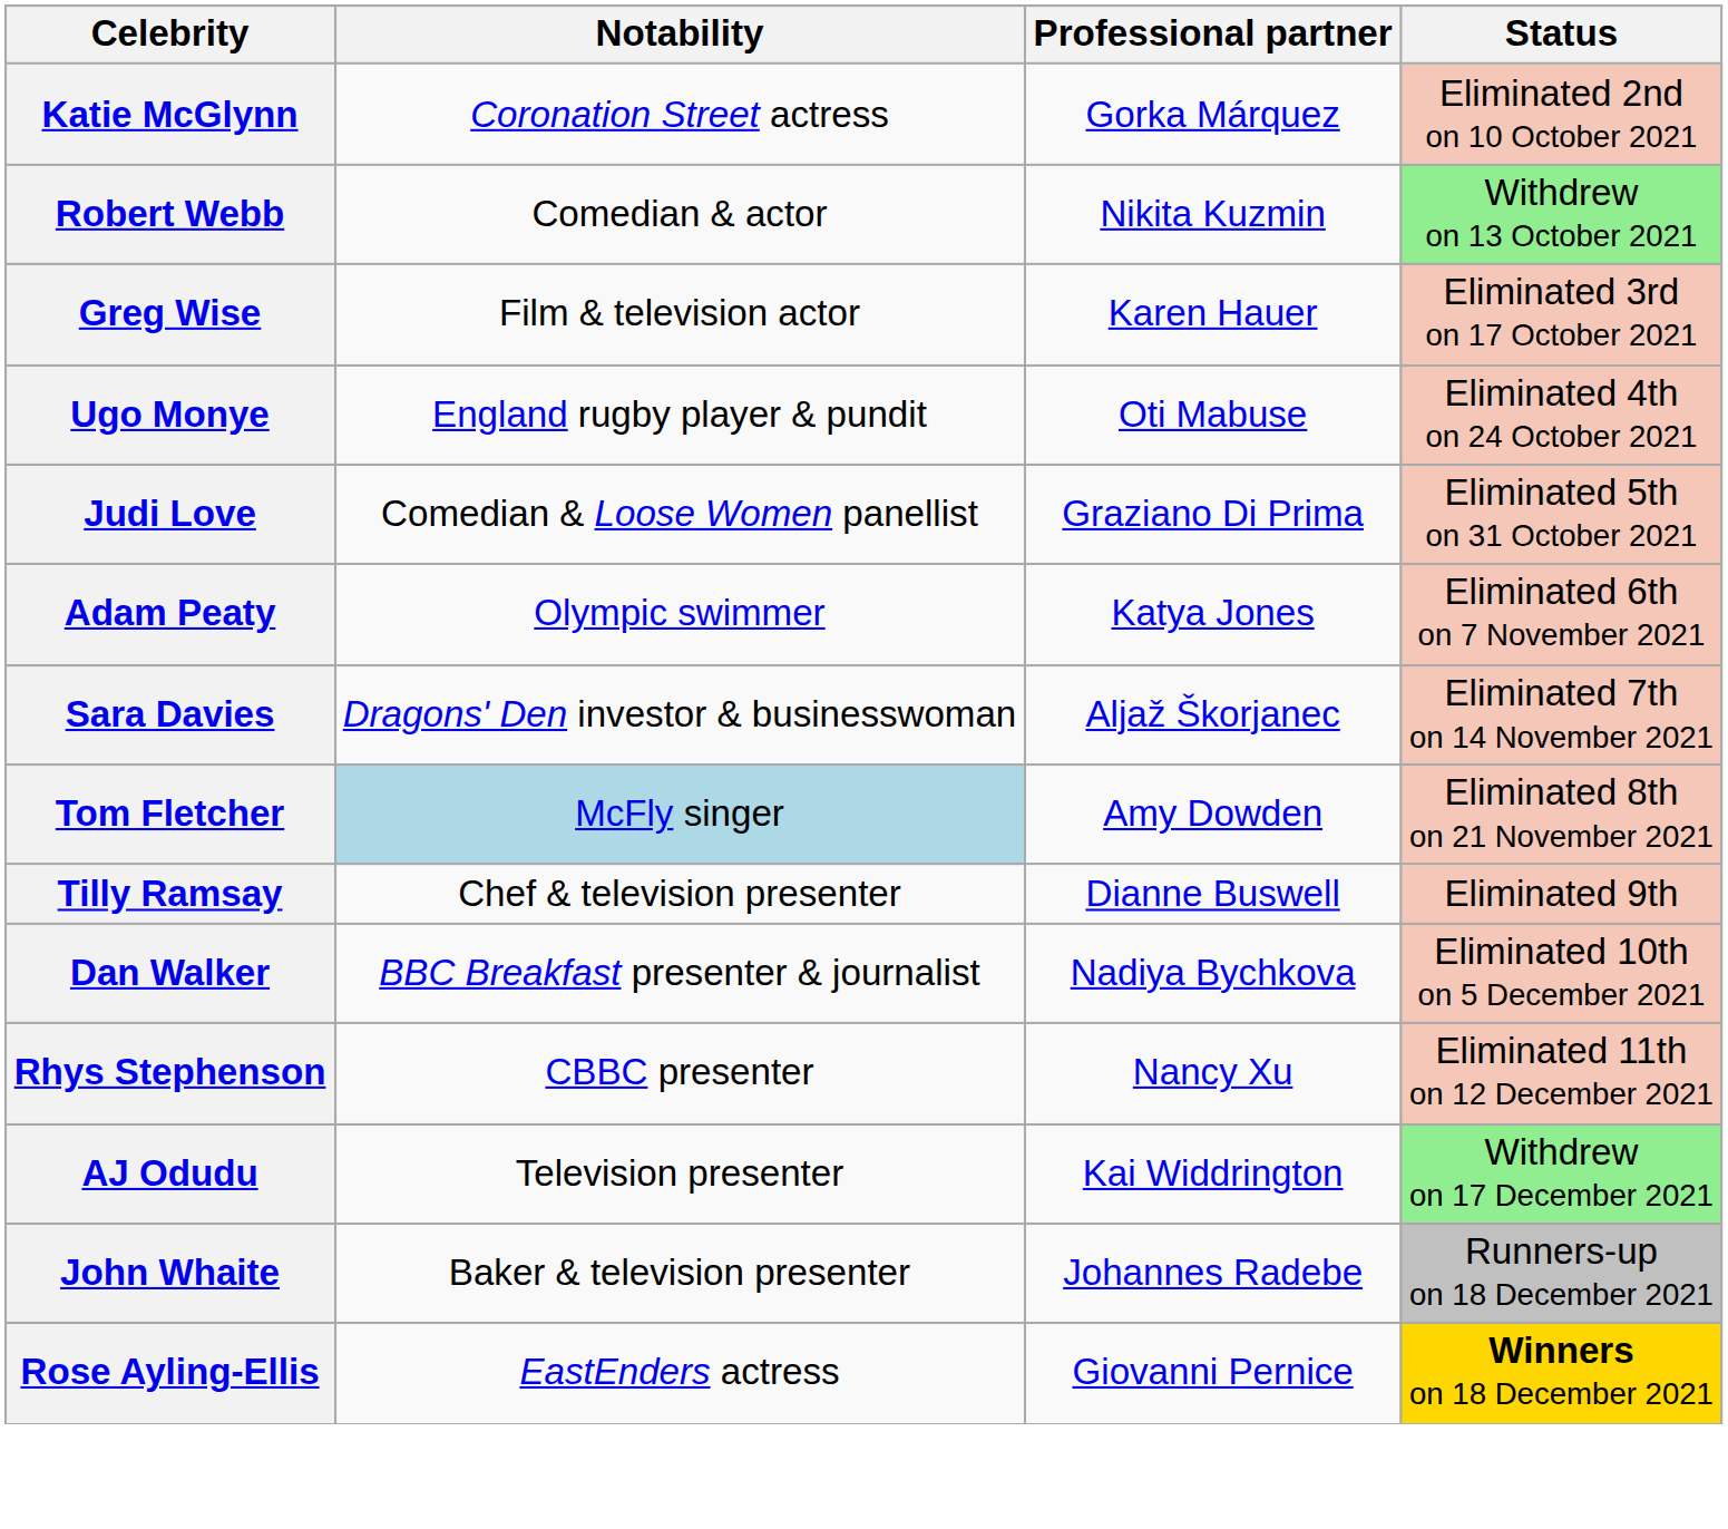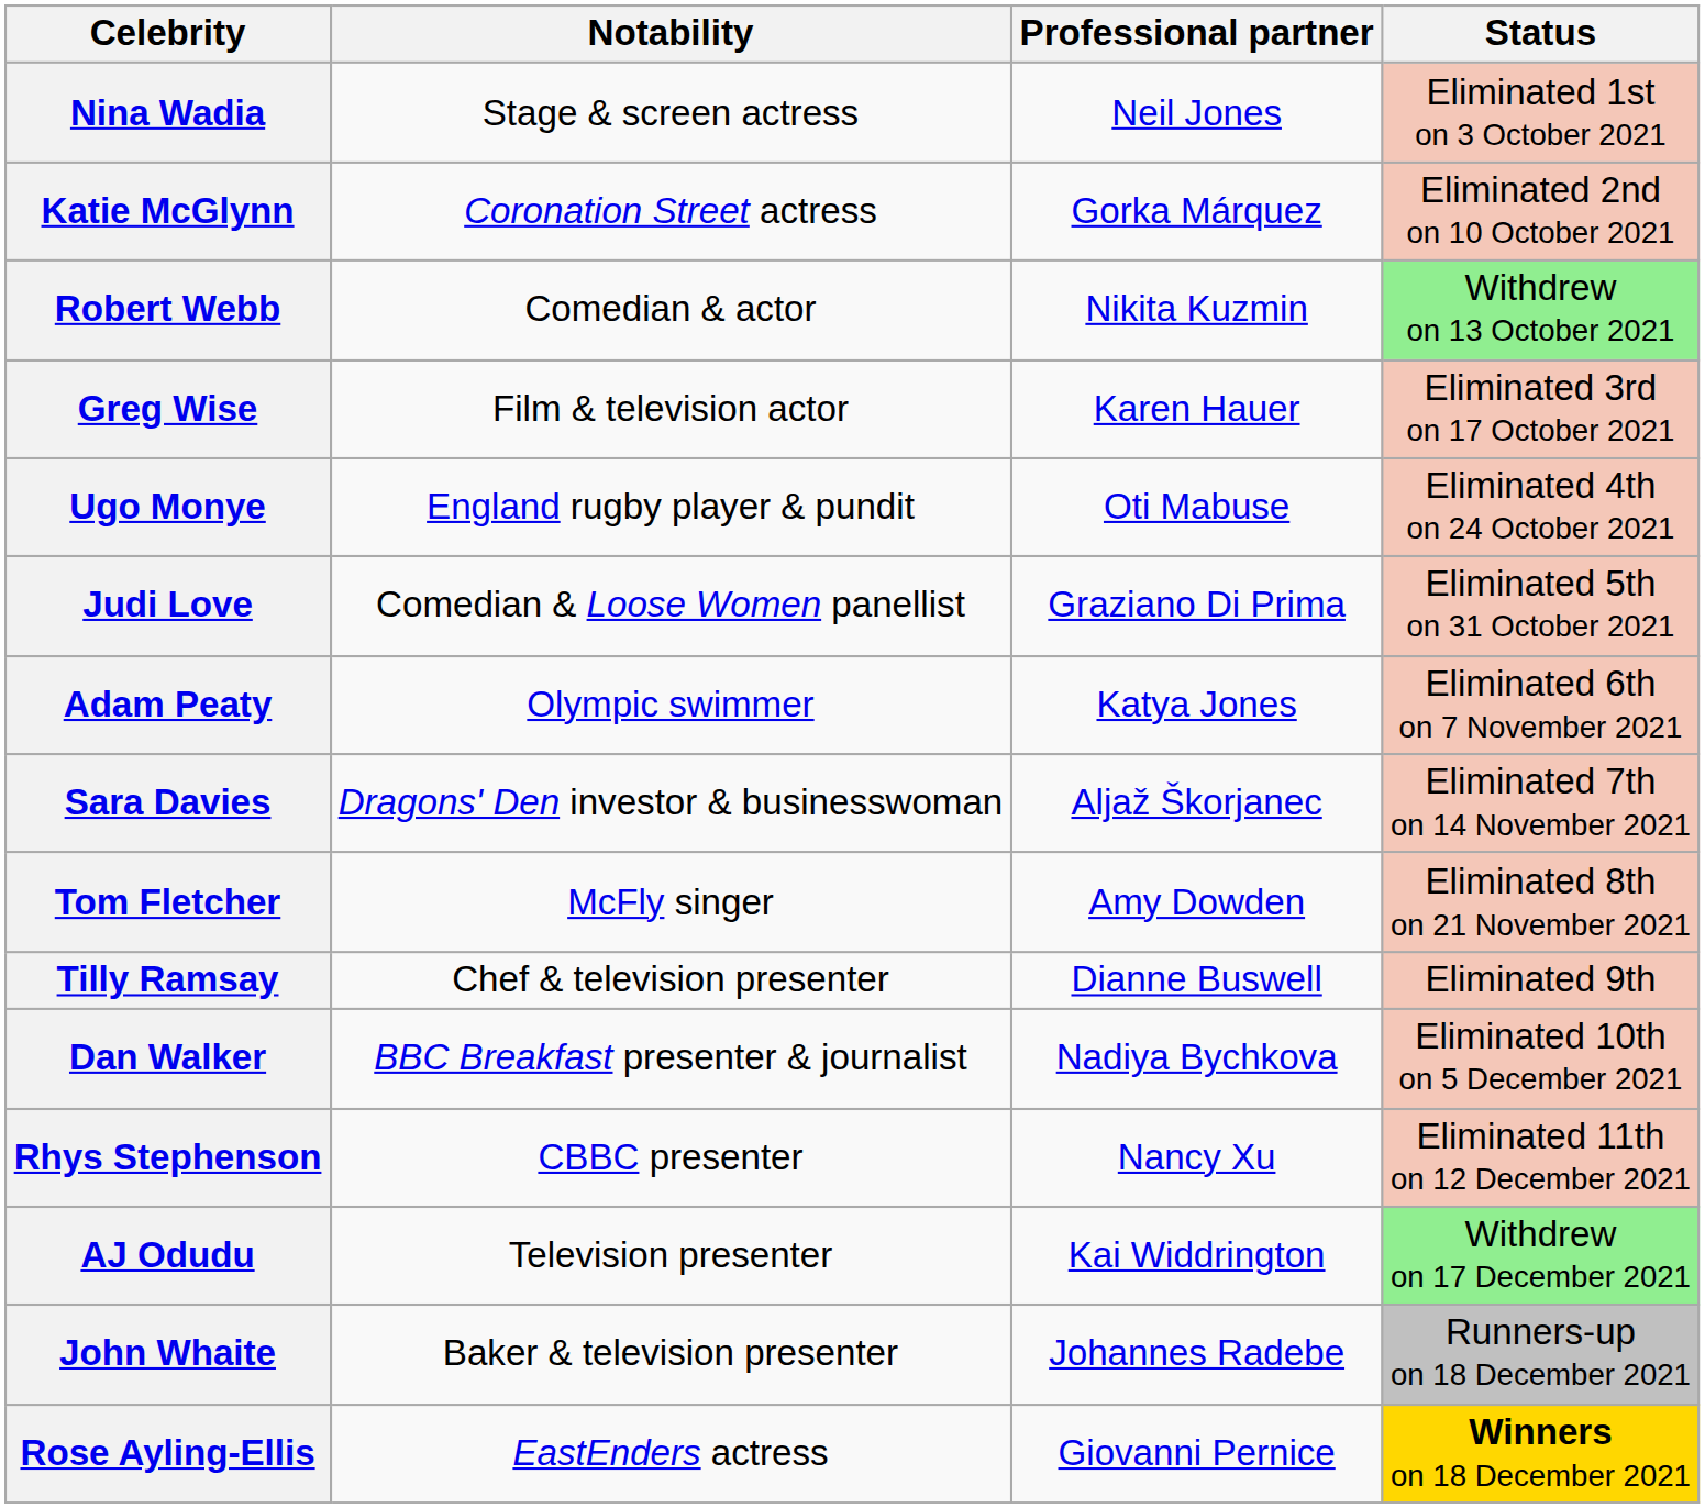+ row: Nina Wadia | Stage & screen actress | Neil Jones | Eliminated 1st on 3 October 2021
Tom Fletcher | Notability: lightblue background -> no background
